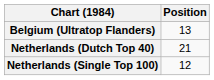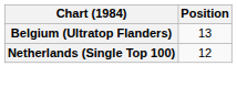- row: Netherlands (Dutch Top 40) | 21
